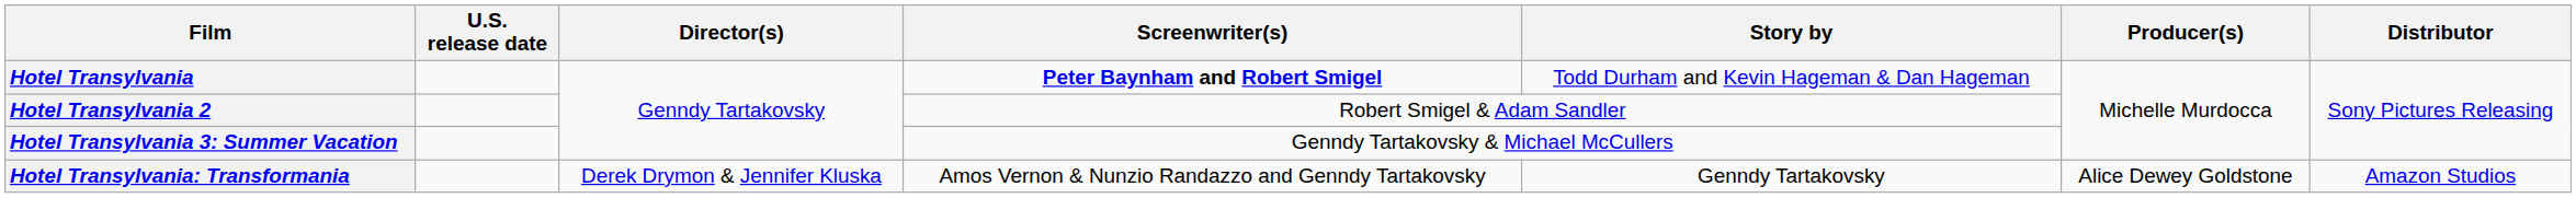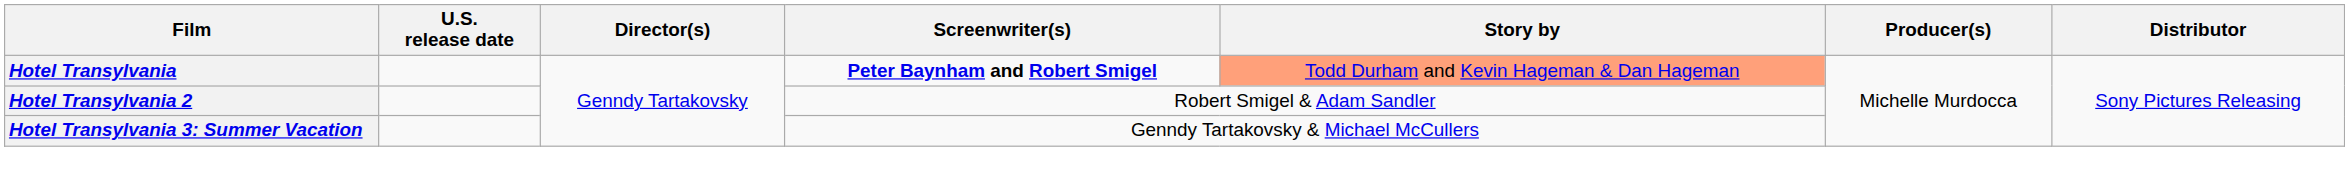Hotel Transylvania | Story by: no background -> lightsalmon background
- row: Hotel Transylvania: Transformania | Derek Drymon & Jennifer Kluska | Amos Vernon & Nunzio Randazzo and Genndy Tartakovsky | Genndy Tartakovsky | Alice Dewey Goldstone | Amazon Studios
